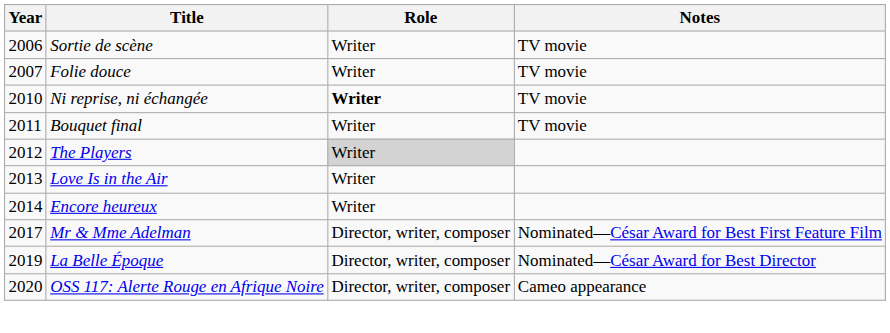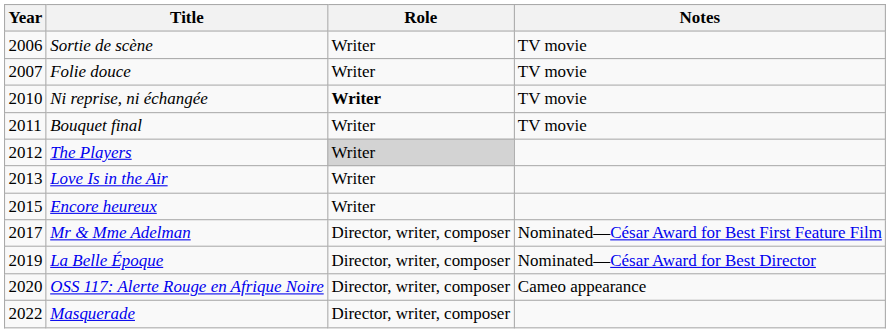Encore heureux | Year: 2014 -> 2015
+ row: 2022 | Masquerade | Director, writer, composer
